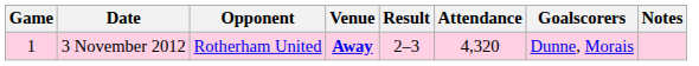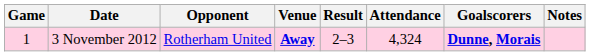3 November 2012 | Attendance: 4,320 -> 4,324
3 November 2012 | Goalscorers: normal -> bold
